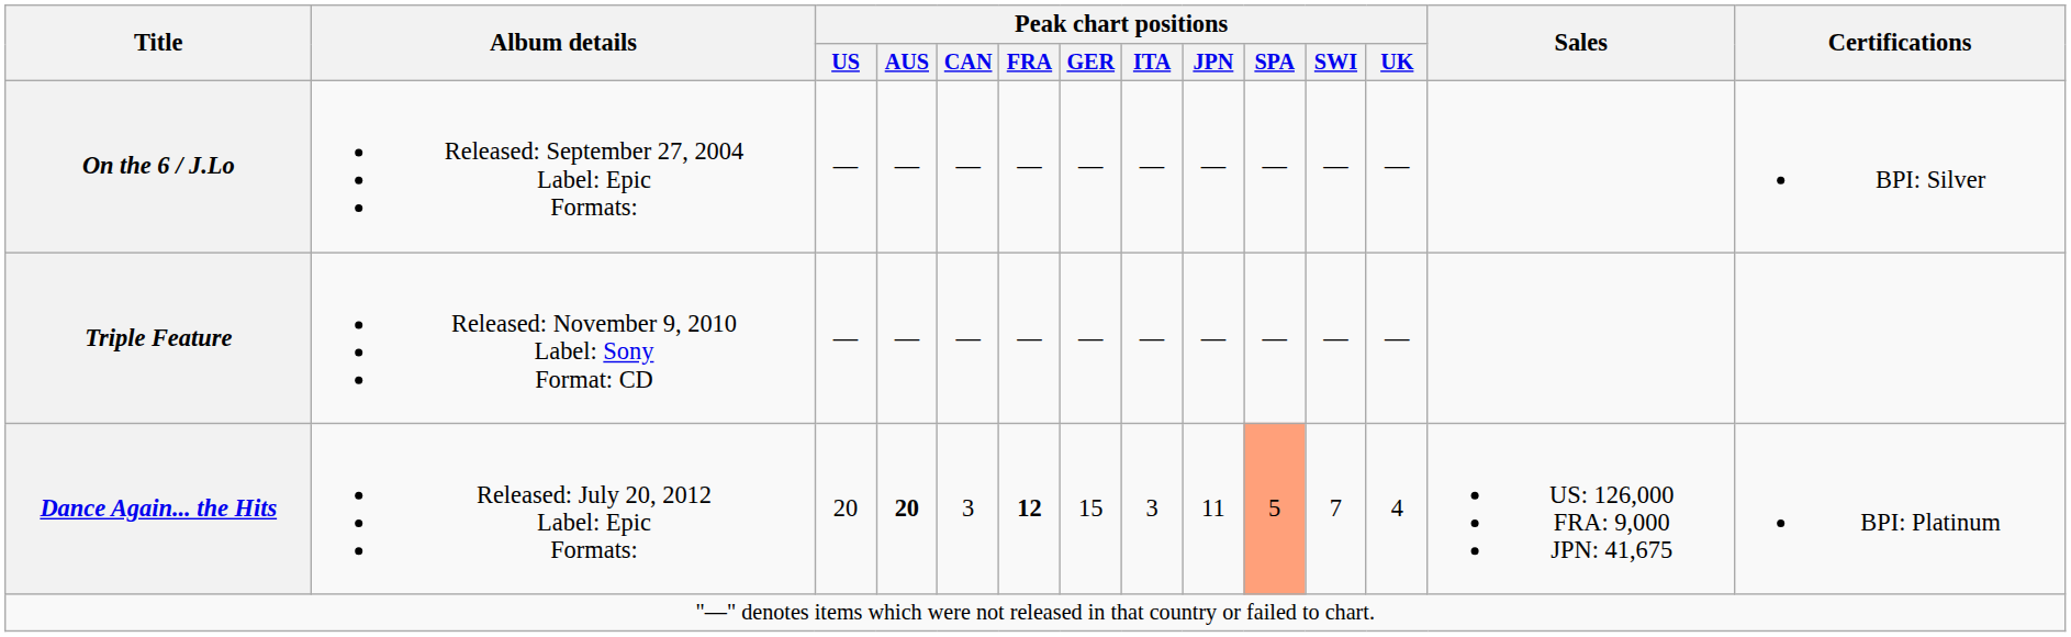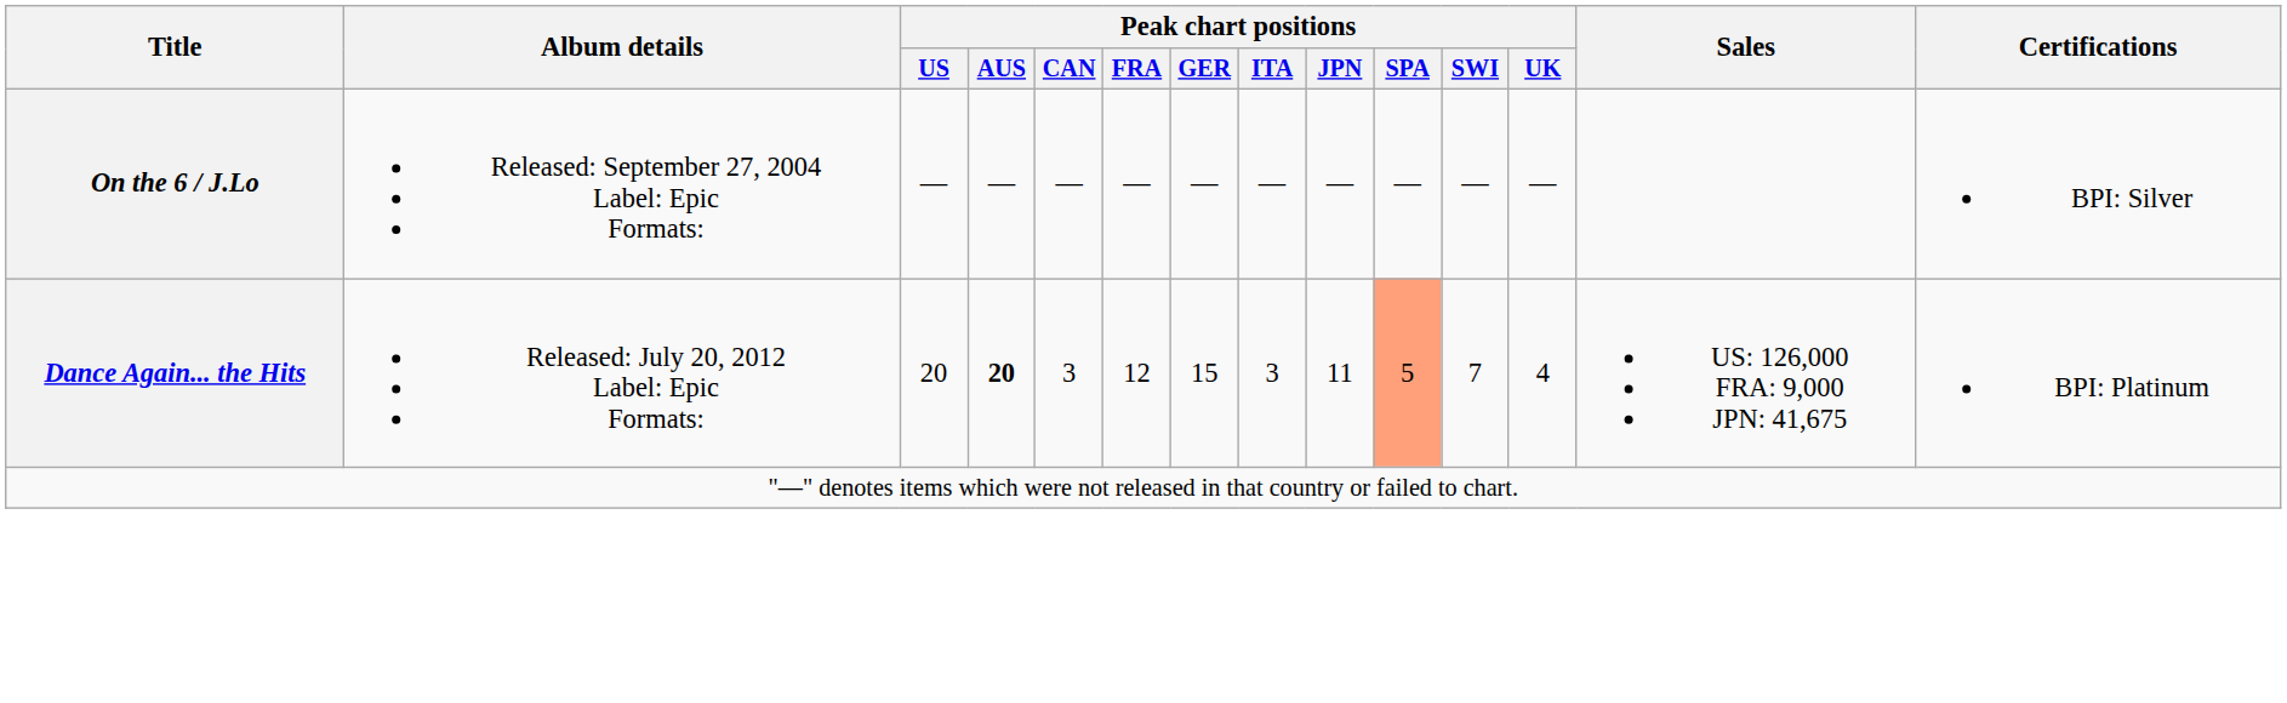- row: Triple Feature | Released: November 9, 2010 Label: Sony Format: CD | — | — | — | — | — | — | — | — | — | —
Dance Again... the Hits | Peak chart positions / FRA: bold -> normal
